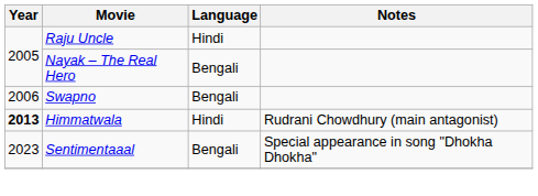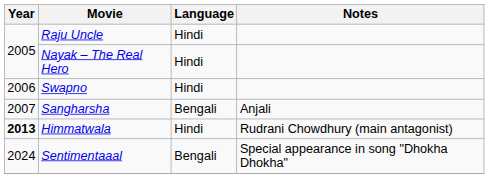Nayak – The Real Hero | Language: Bengali -> Hindi
Swapno | Language: Bengali -> Hindi
+ row: 2007 | Sangharsha | Bengali | Anjali
Sentimentaaal | Year: 2023 -> 2024
